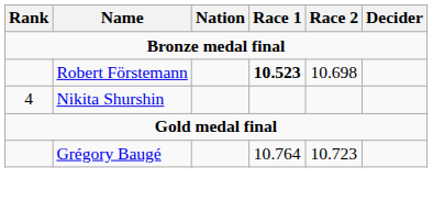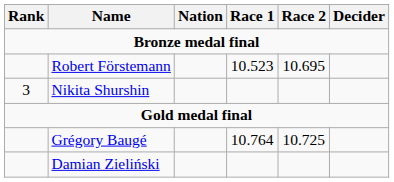Robert Förstemann | Race 1: bold -> normal
Robert Förstemann | Race 2: 10.698 -> 10.695
Nikita Shurshin | Rank: 4 -> 3
Grégory Baugé | Race 2: 10.723 -> 10.725
+ row: Damian Zieliński
